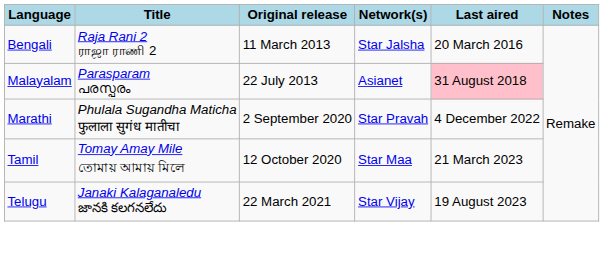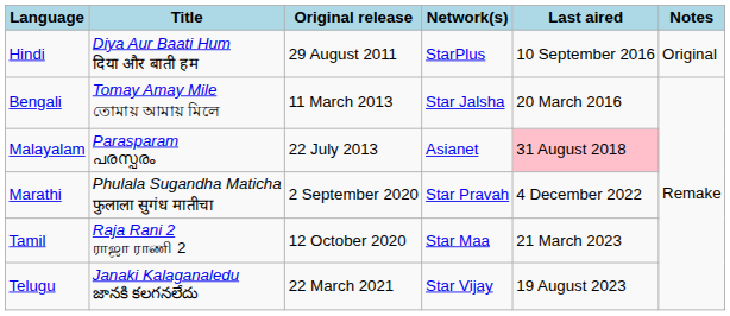+ row: Hindi | Diya Aur Baati Hum दिया और बाती हम | 29 August 2011 | StarPlus | 10 September 2016 | Original
Bengali | Title: Raja Rani 2 ராஜா ராணி 2 -> Tomay Amay Mile তোমায় আমায় মিলে
Tamil | Title: Tomay Amay Mile তোমায় আমায় মিলে -> Raja Rani 2 ராஜா ராணி 2
